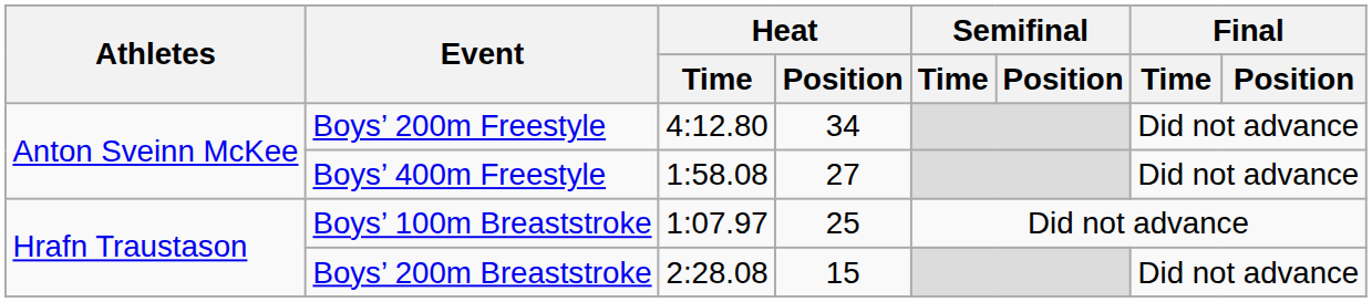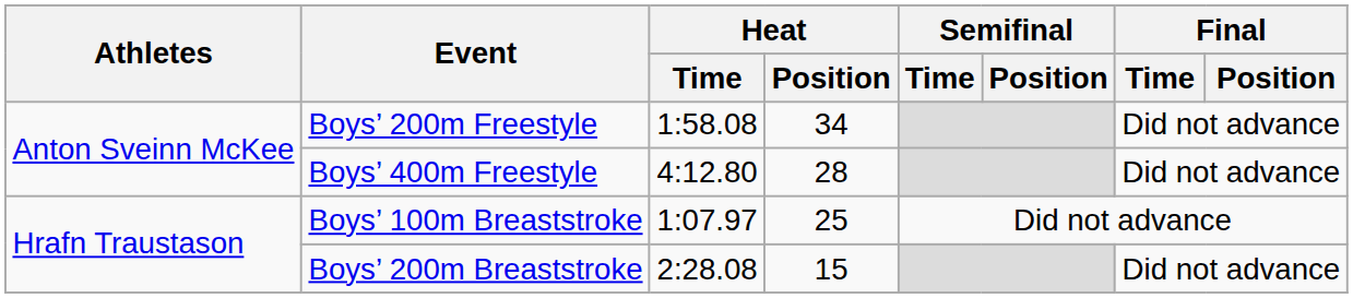Boys’ 200m Freestyle | Heat / Time: 4:12.80 -> 1:58.08
Boys’ 400m Freestyle | Heat / Time: 1:58.08 -> 4:12.80
Boys’ 400m Freestyle | Heat / Position: 27 -> 28
